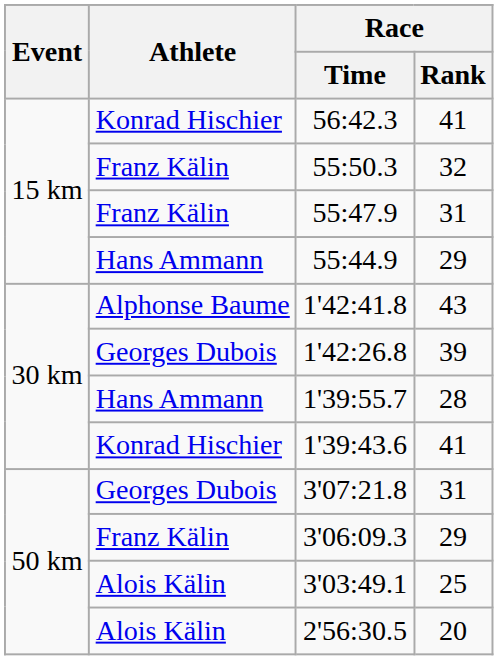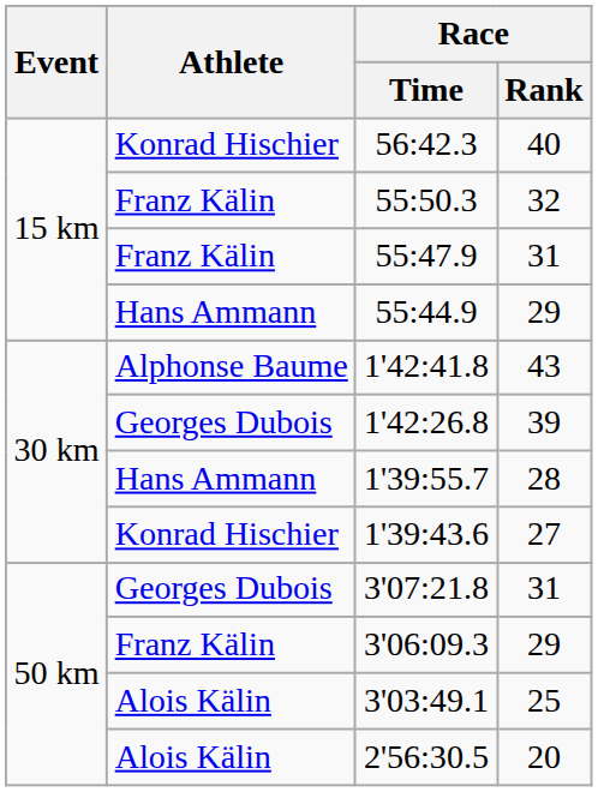56:42.3 | Race / Rank: 41 -> 40
1'39:43.6 | Race / Rank: 41 -> 27
